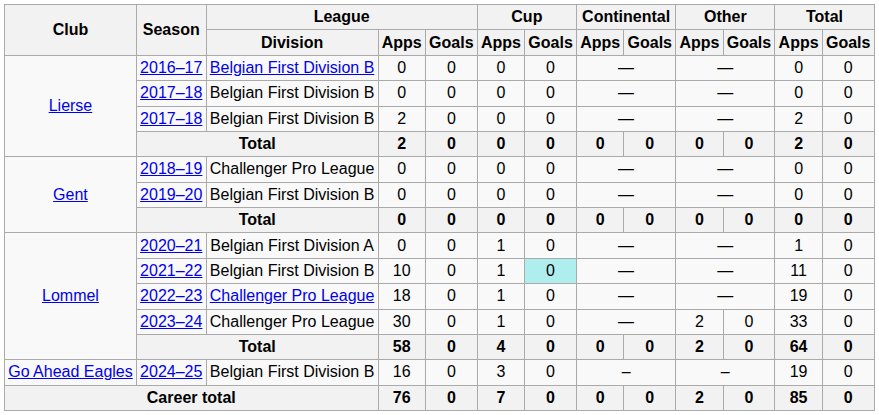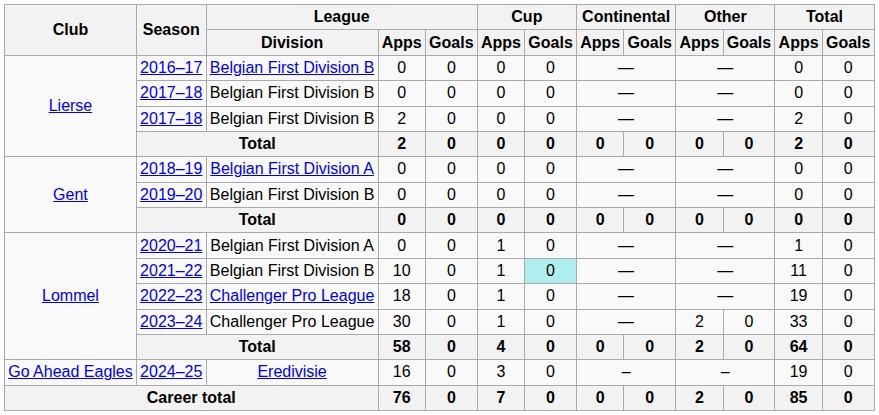2018–19 | League / Division: Challenger Pro League -> Belgian First Division A
2024–25 | League / Division: Belgian First Division B -> Eredivisie
